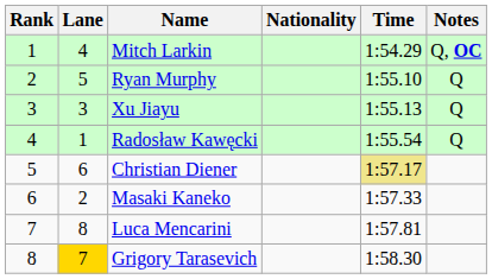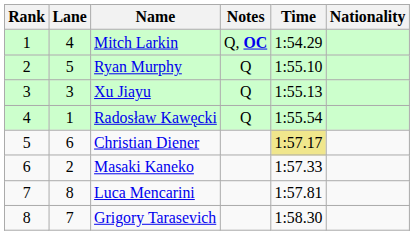columns swapped: Nationality <-> Notes
Grigory Tarasevich | Lane: gold background -> no background
